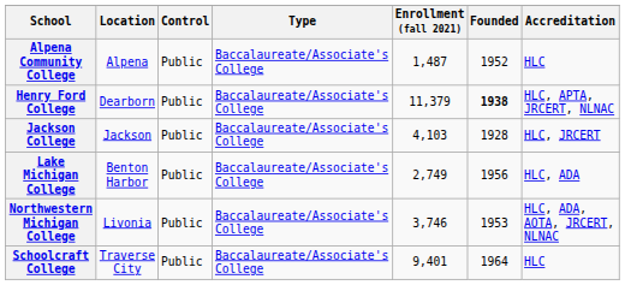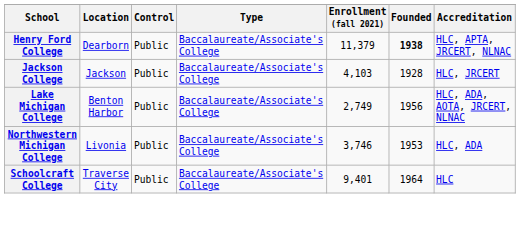- row: Alpena Community College | Alpena | Public | Baccalaureate/Associate's College | 1,487 | 1952 | HLC
Lake Michigan College | Accreditation: HLC, ADA -> HLC, ADA, AOTA, JRCERT, NLNAC
Northwestern Michigan College | Accreditation: HLC, ADA, AOTA, JRCERT, NLNAC -> HLC, ADA
